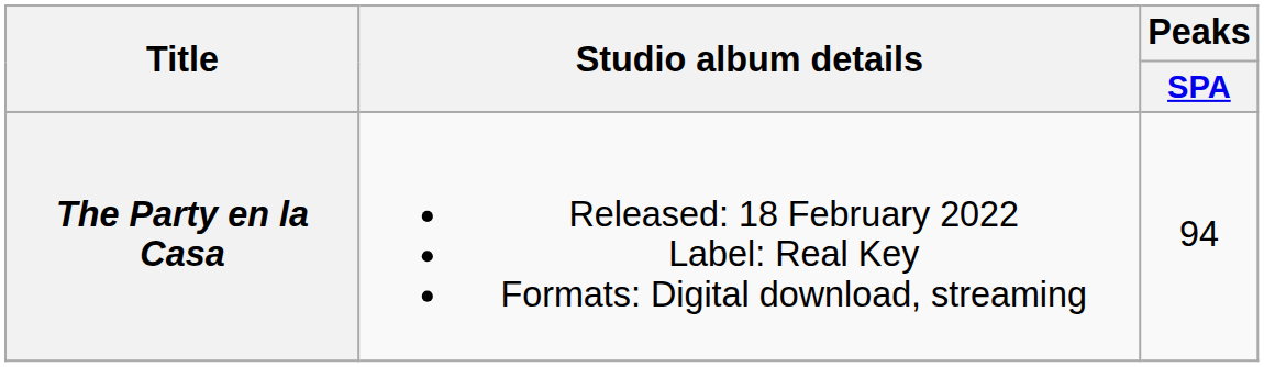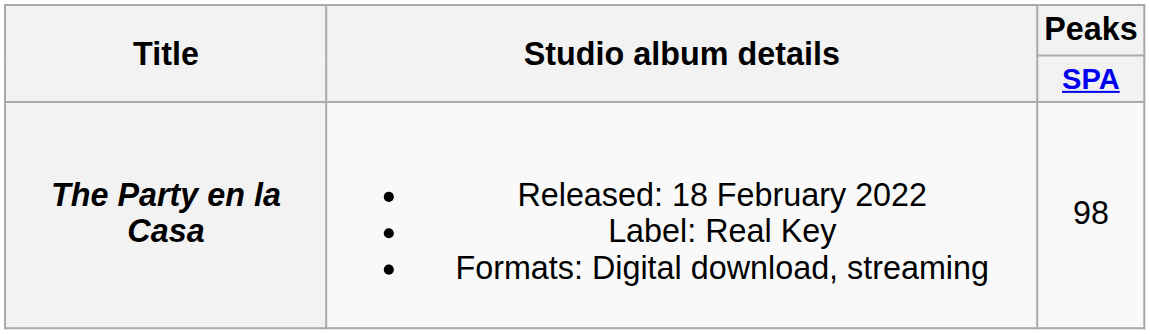The Party en la Casa | Peaks / SPA: 94 -> 98
